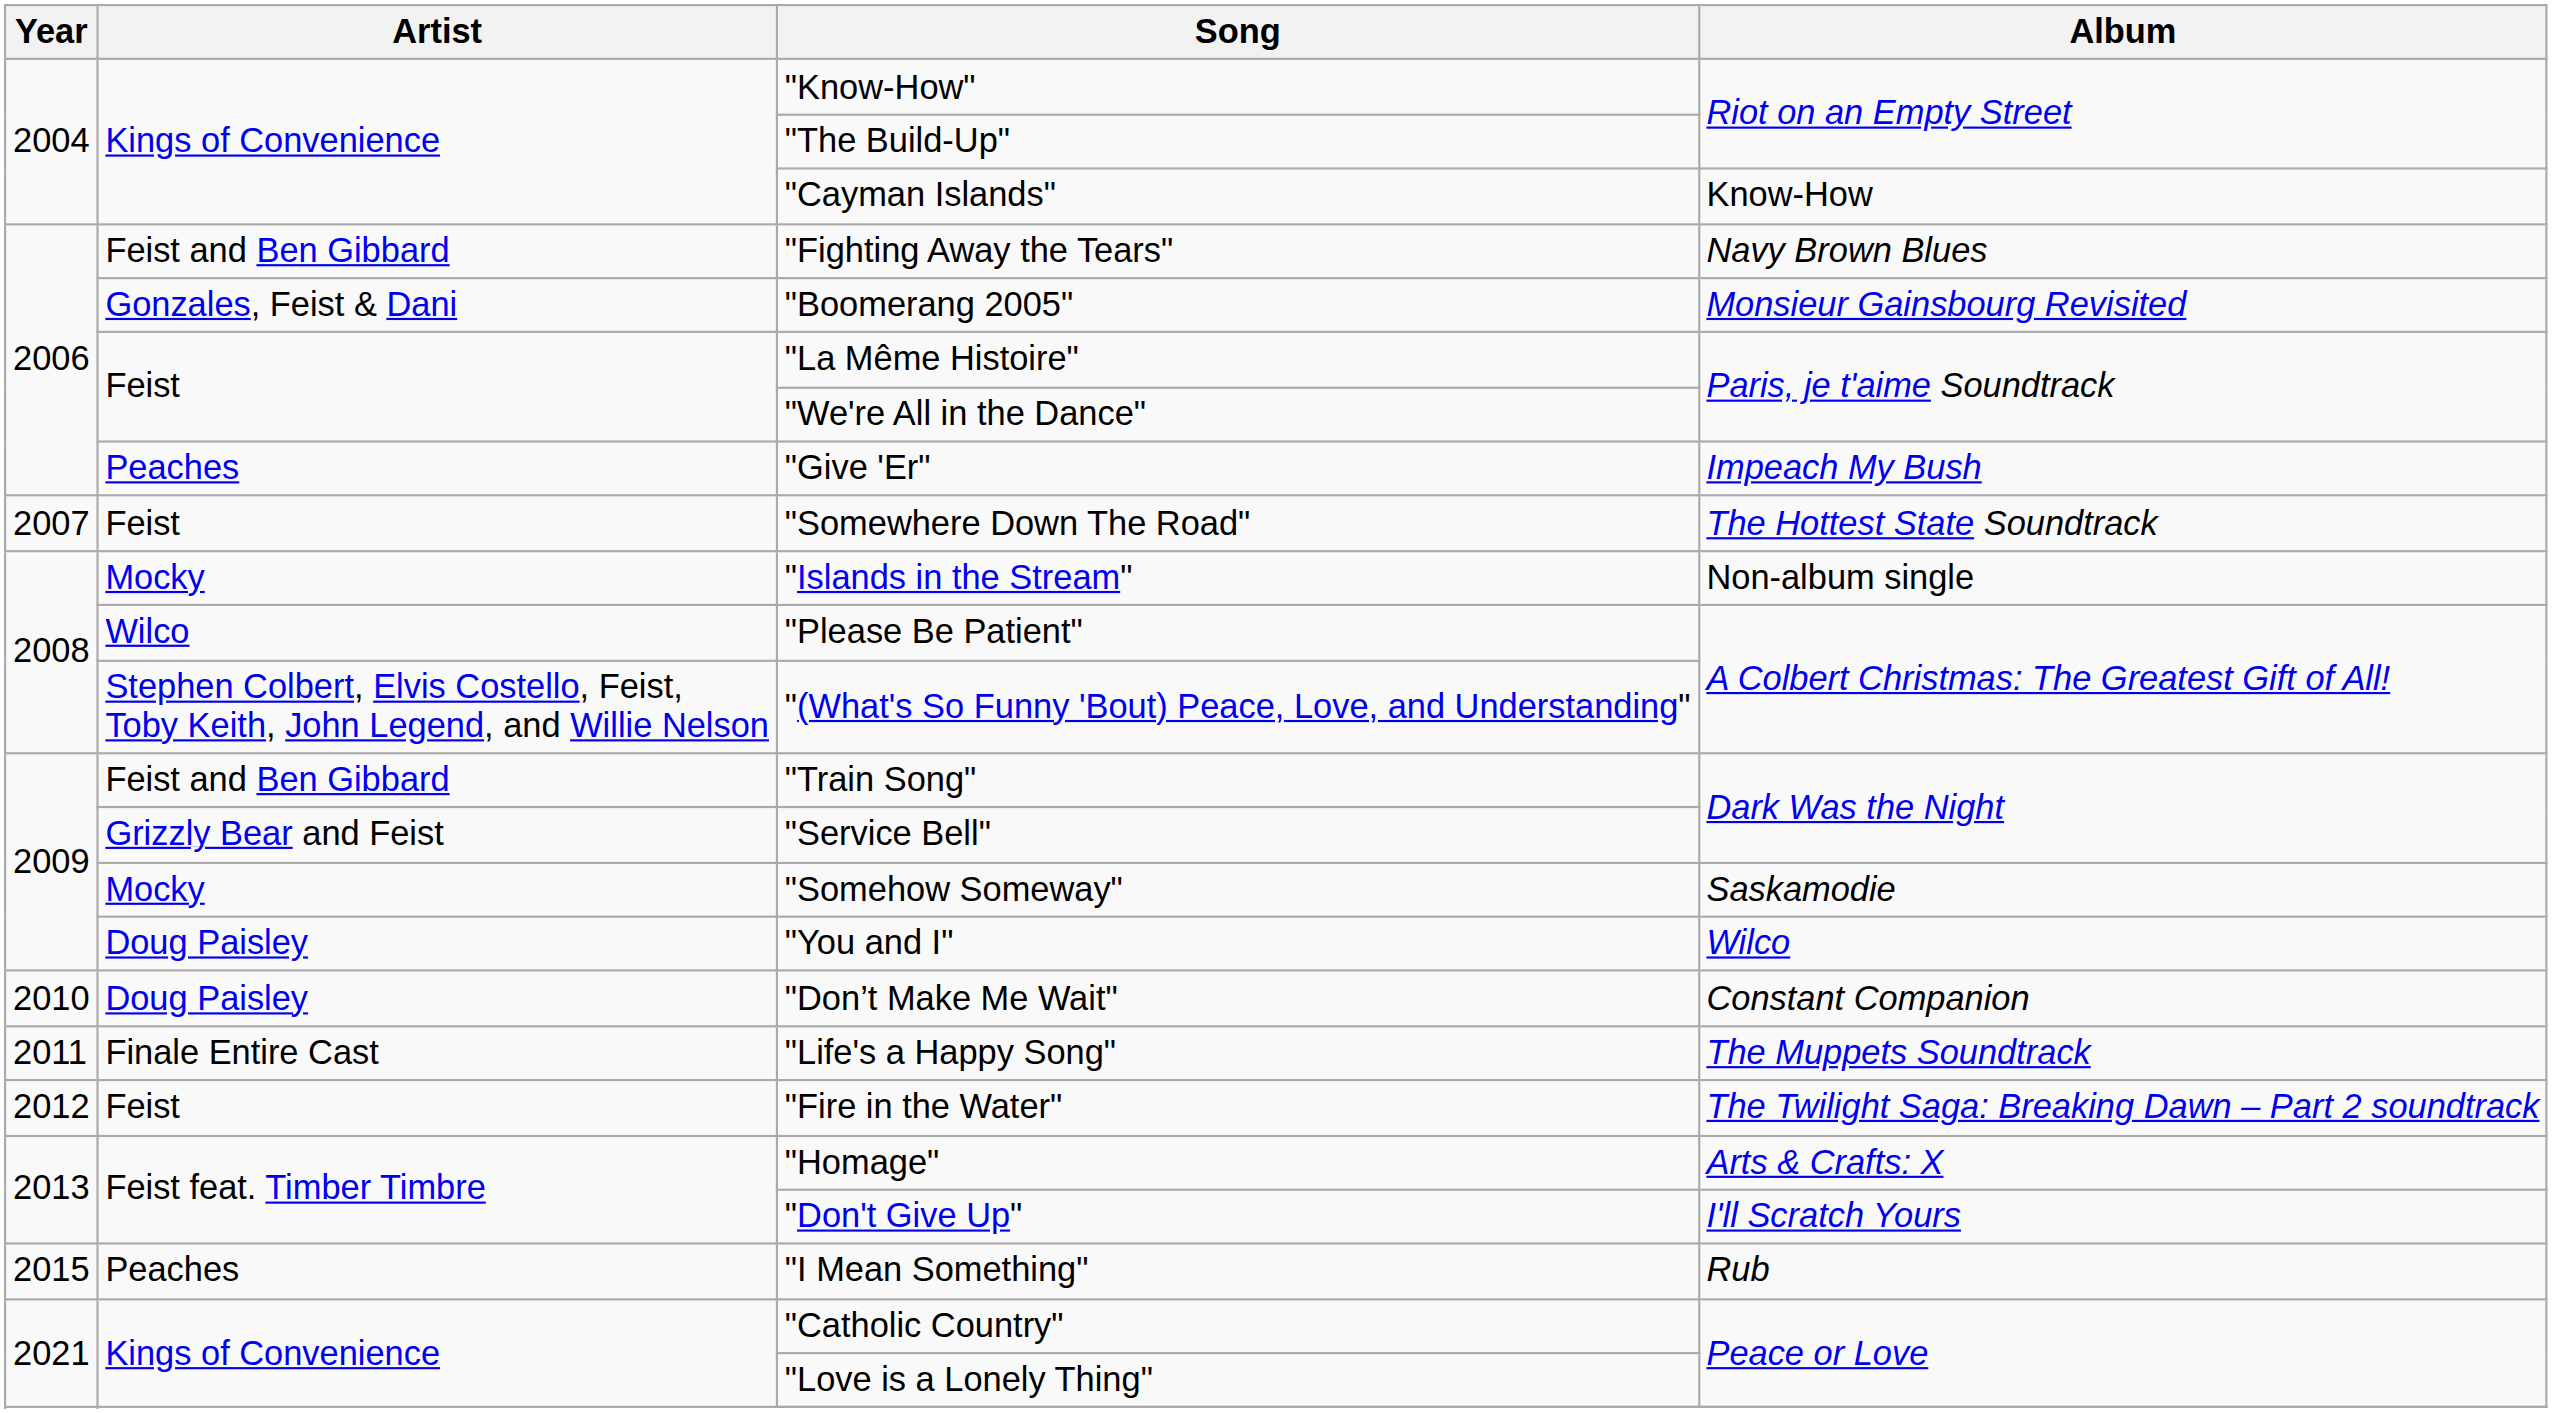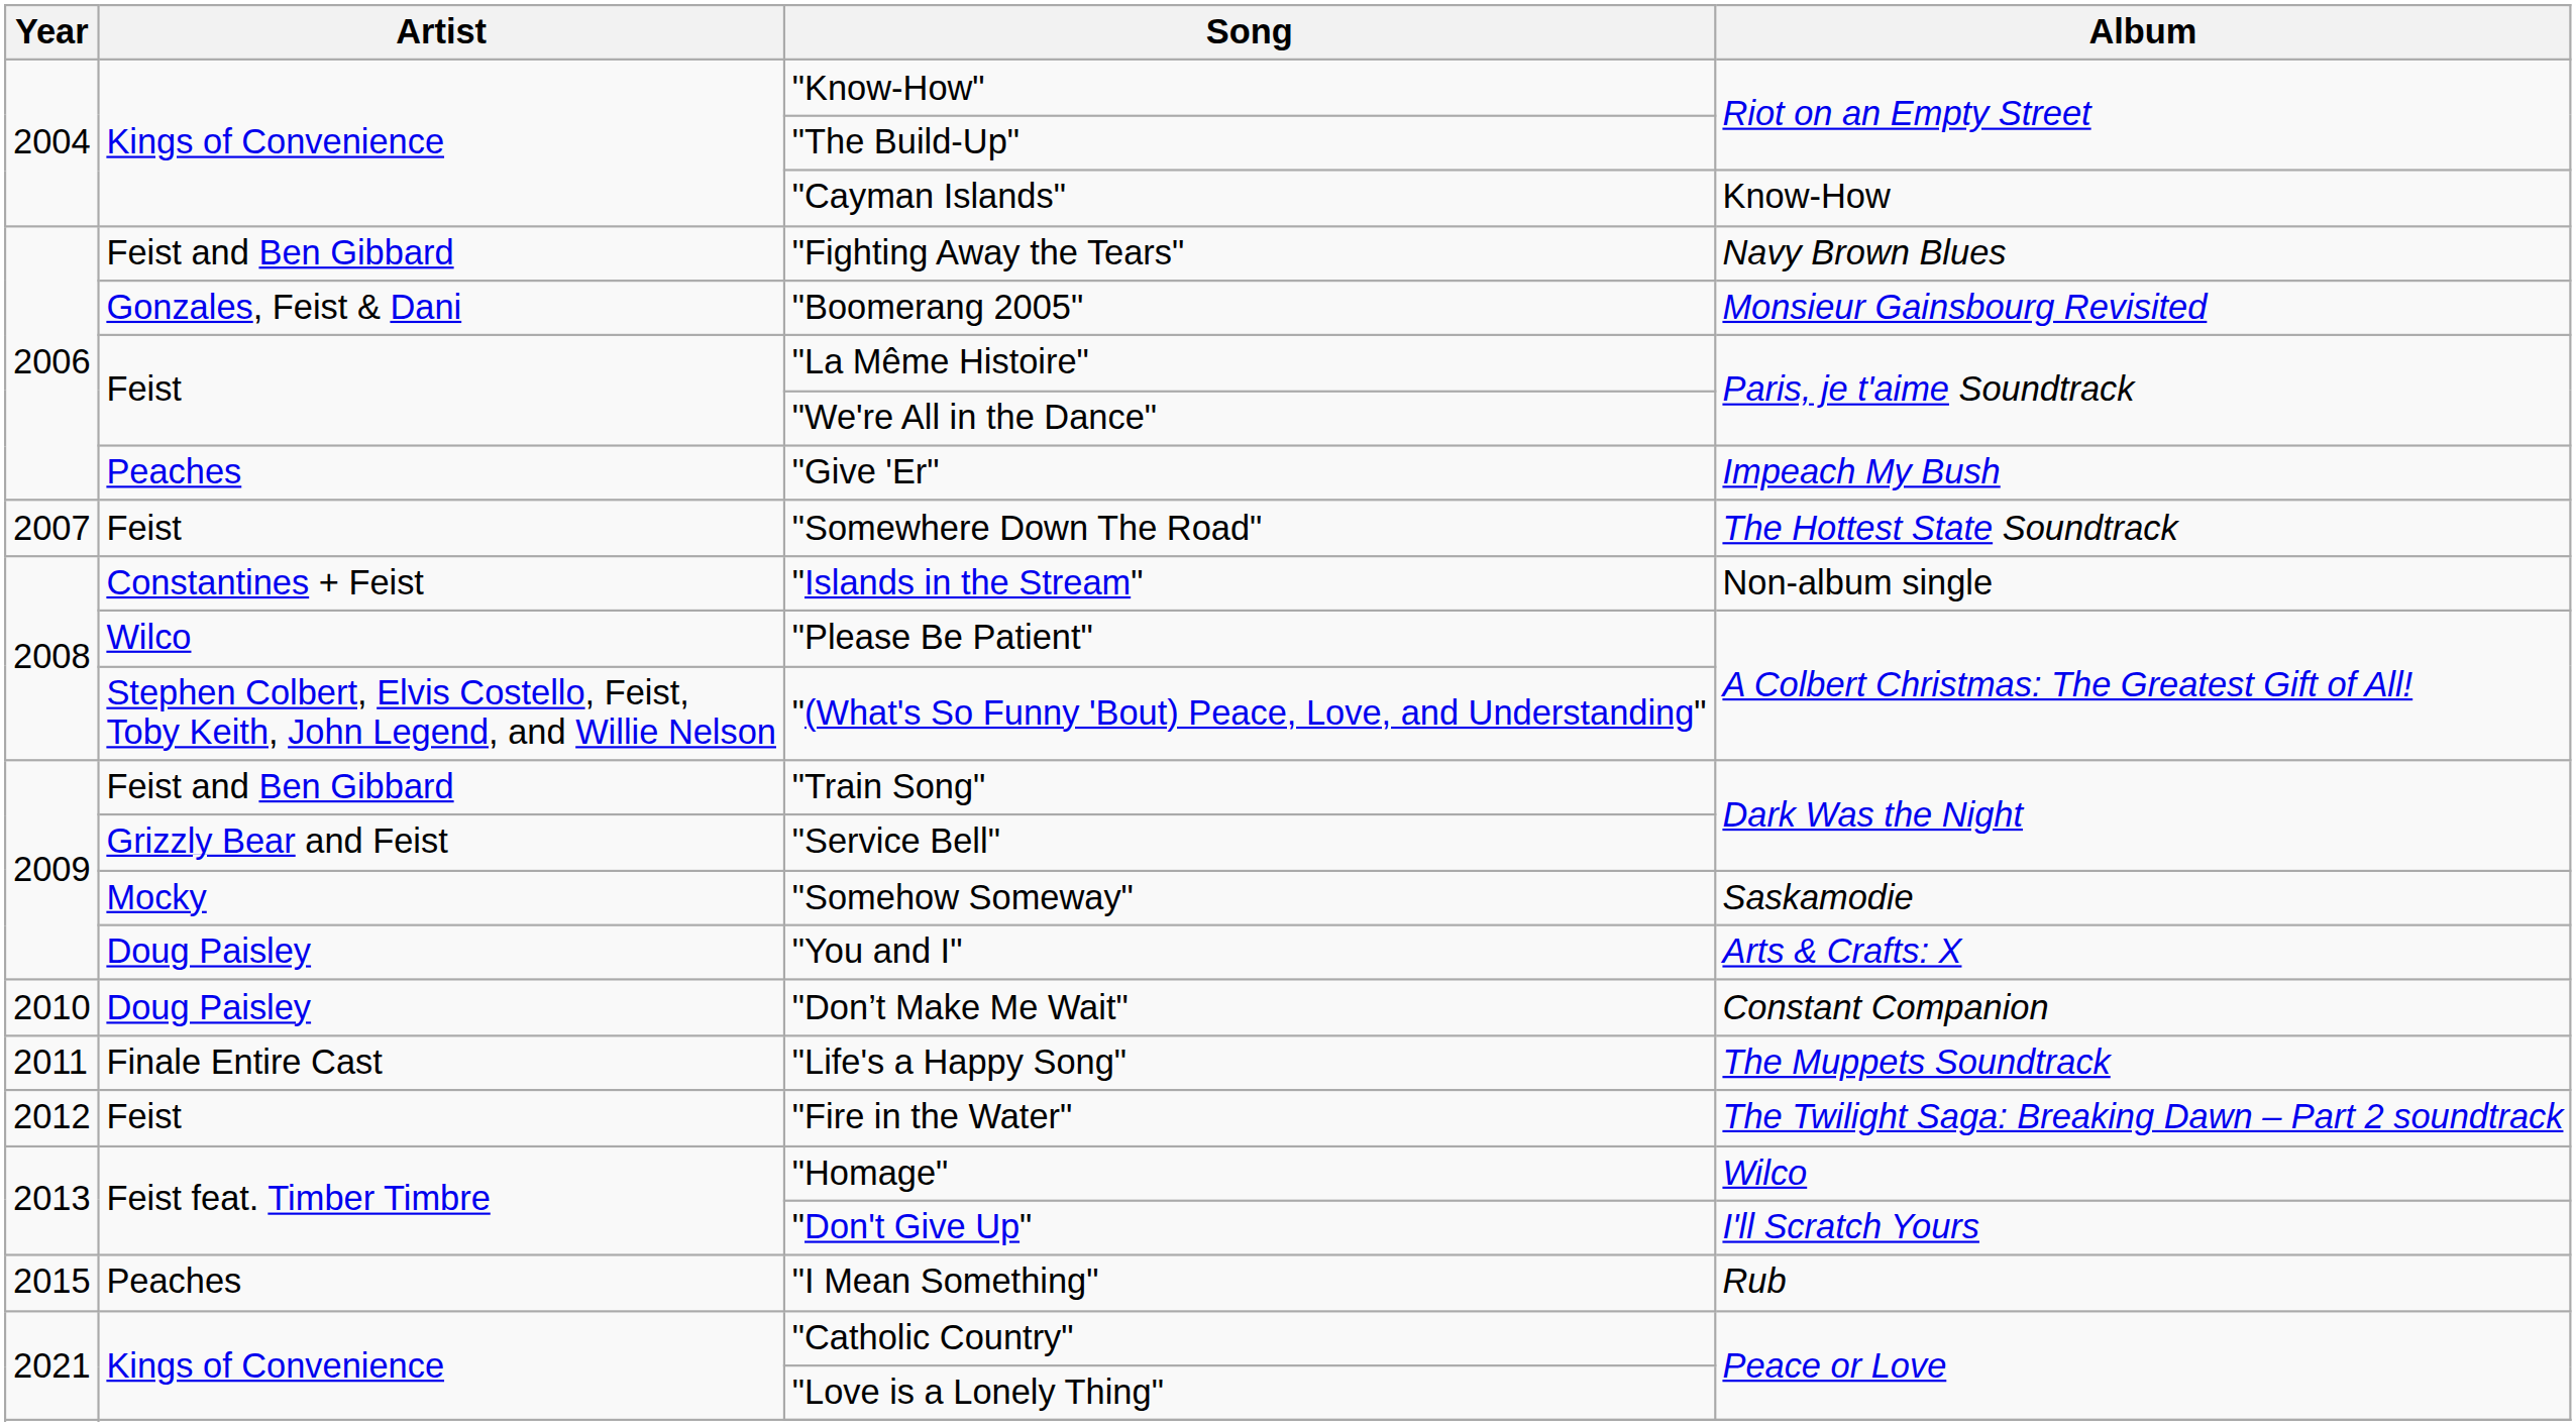"Islands in the Stream" | Artist: Mocky -> Constantines + Feist
"You and I" | Album: Wilco -> Arts & Crafts: X
"Homage" | Album: Arts & Crafts: X -> Wilco
